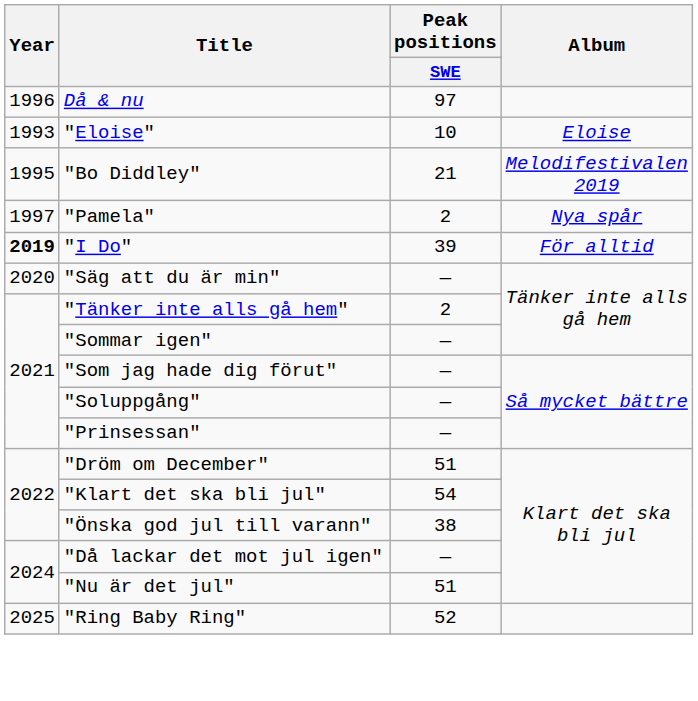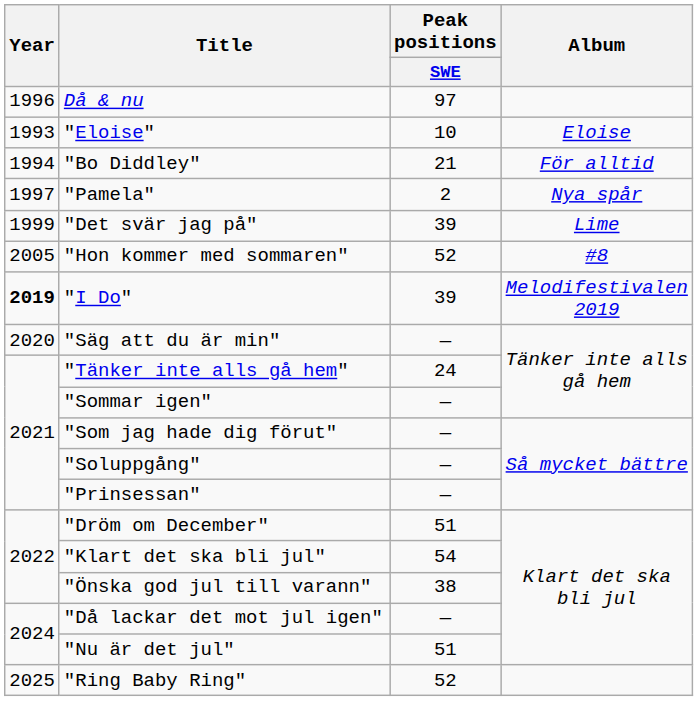"Bo Diddley" | Year: 1995 -> 1994
"Bo Diddley" | Album: Melodifestivalen 2019 -> För alltid
+ row: 1999 | "Det svär jag på" | 39 | Lime
+ row: 2005 | "Hon kommer med sommaren" | 52 | #8
"I Do" | Album: För alltid -> Melodifestivalen 2019
"Tänker inte alls gå hem" | Peak positions / SWE: 2 -> 24
